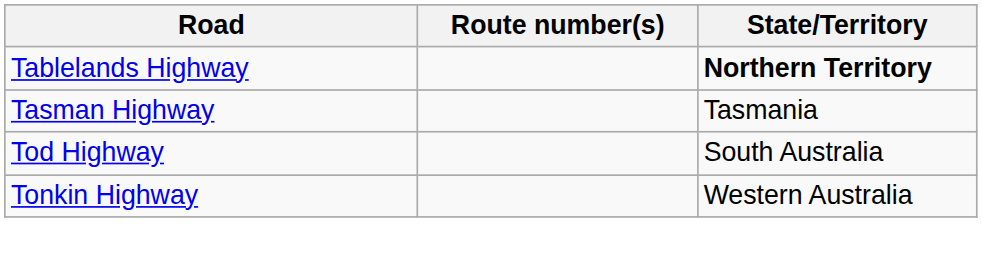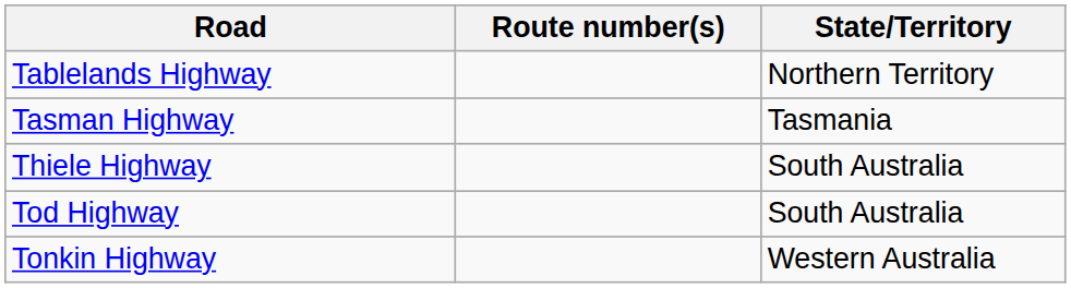Tablelands Highway | State/Territory: bold -> normal
+ row: Thiele Highway | South Australia
